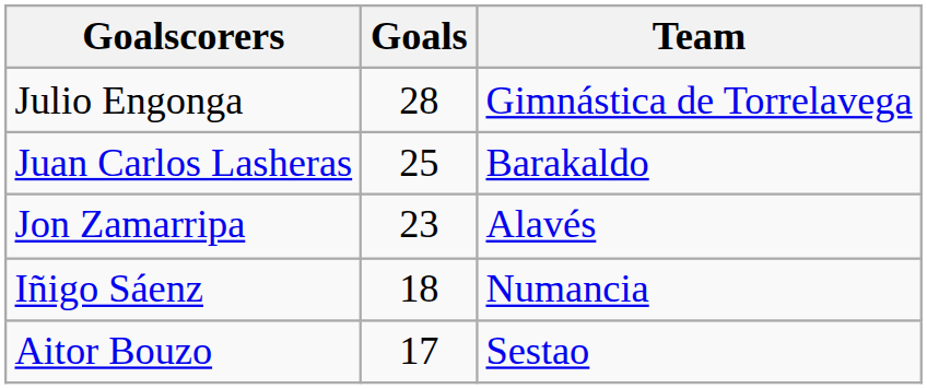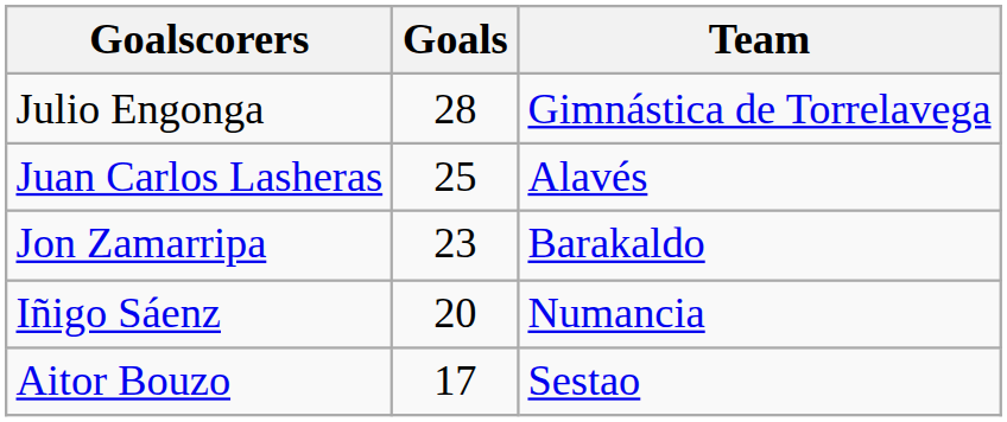Juan Carlos Lasheras | Team: Barakaldo -> Alavés
Jon Zamarripa | Team: Alavés -> Barakaldo
Iñigo Sáenz | Goals: 18 -> 20
